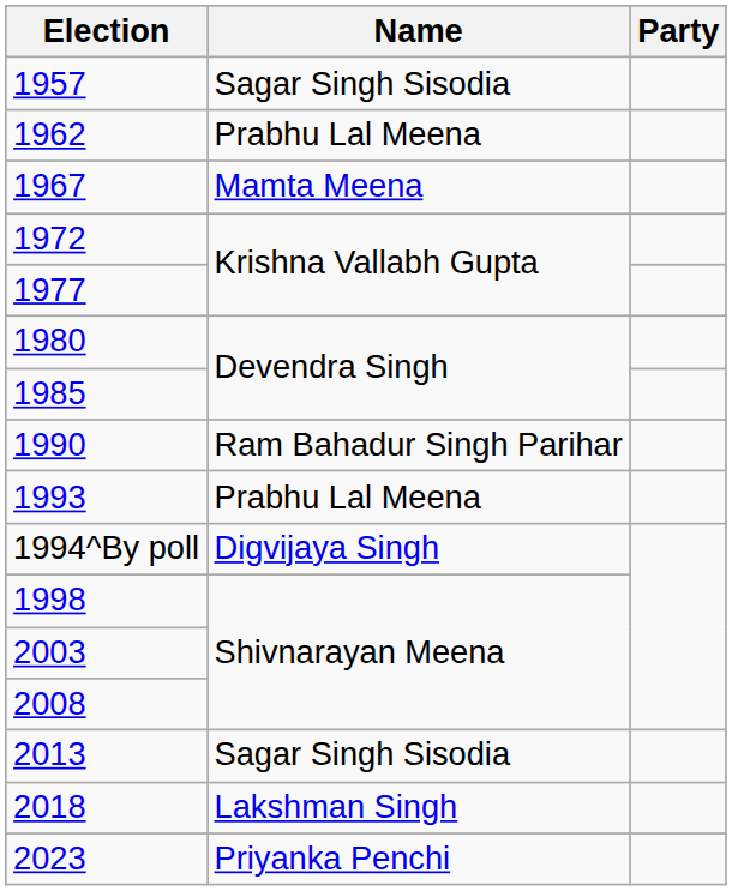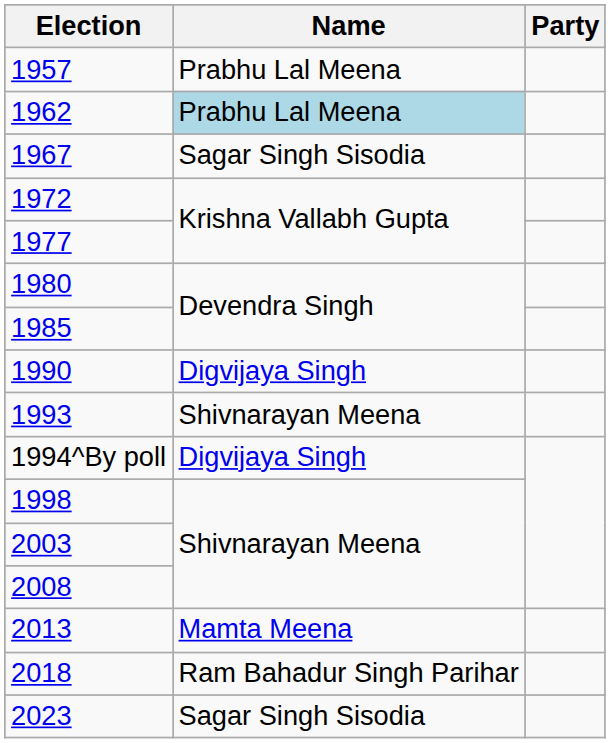1957 | Name: Sagar Singh Sisodia -> Prabhu Lal Meena
1962 | Name: no background -> lightblue background
1967 | Name: Mamta Meena -> Sagar Singh Sisodia
1990 | Name: Ram Bahadur Singh Parihar -> Digvijaya Singh
1993 | Name: Prabhu Lal Meena -> Shivnarayan Meena
2013 | Name: Sagar Singh Sisodia -> Mamta Meena
2018 | Name: Lakshman Singh -> Ram Bahadur Singh Parihar
2023 | Name: Priyanka Penchi -> Sagar Singh Sisodia
